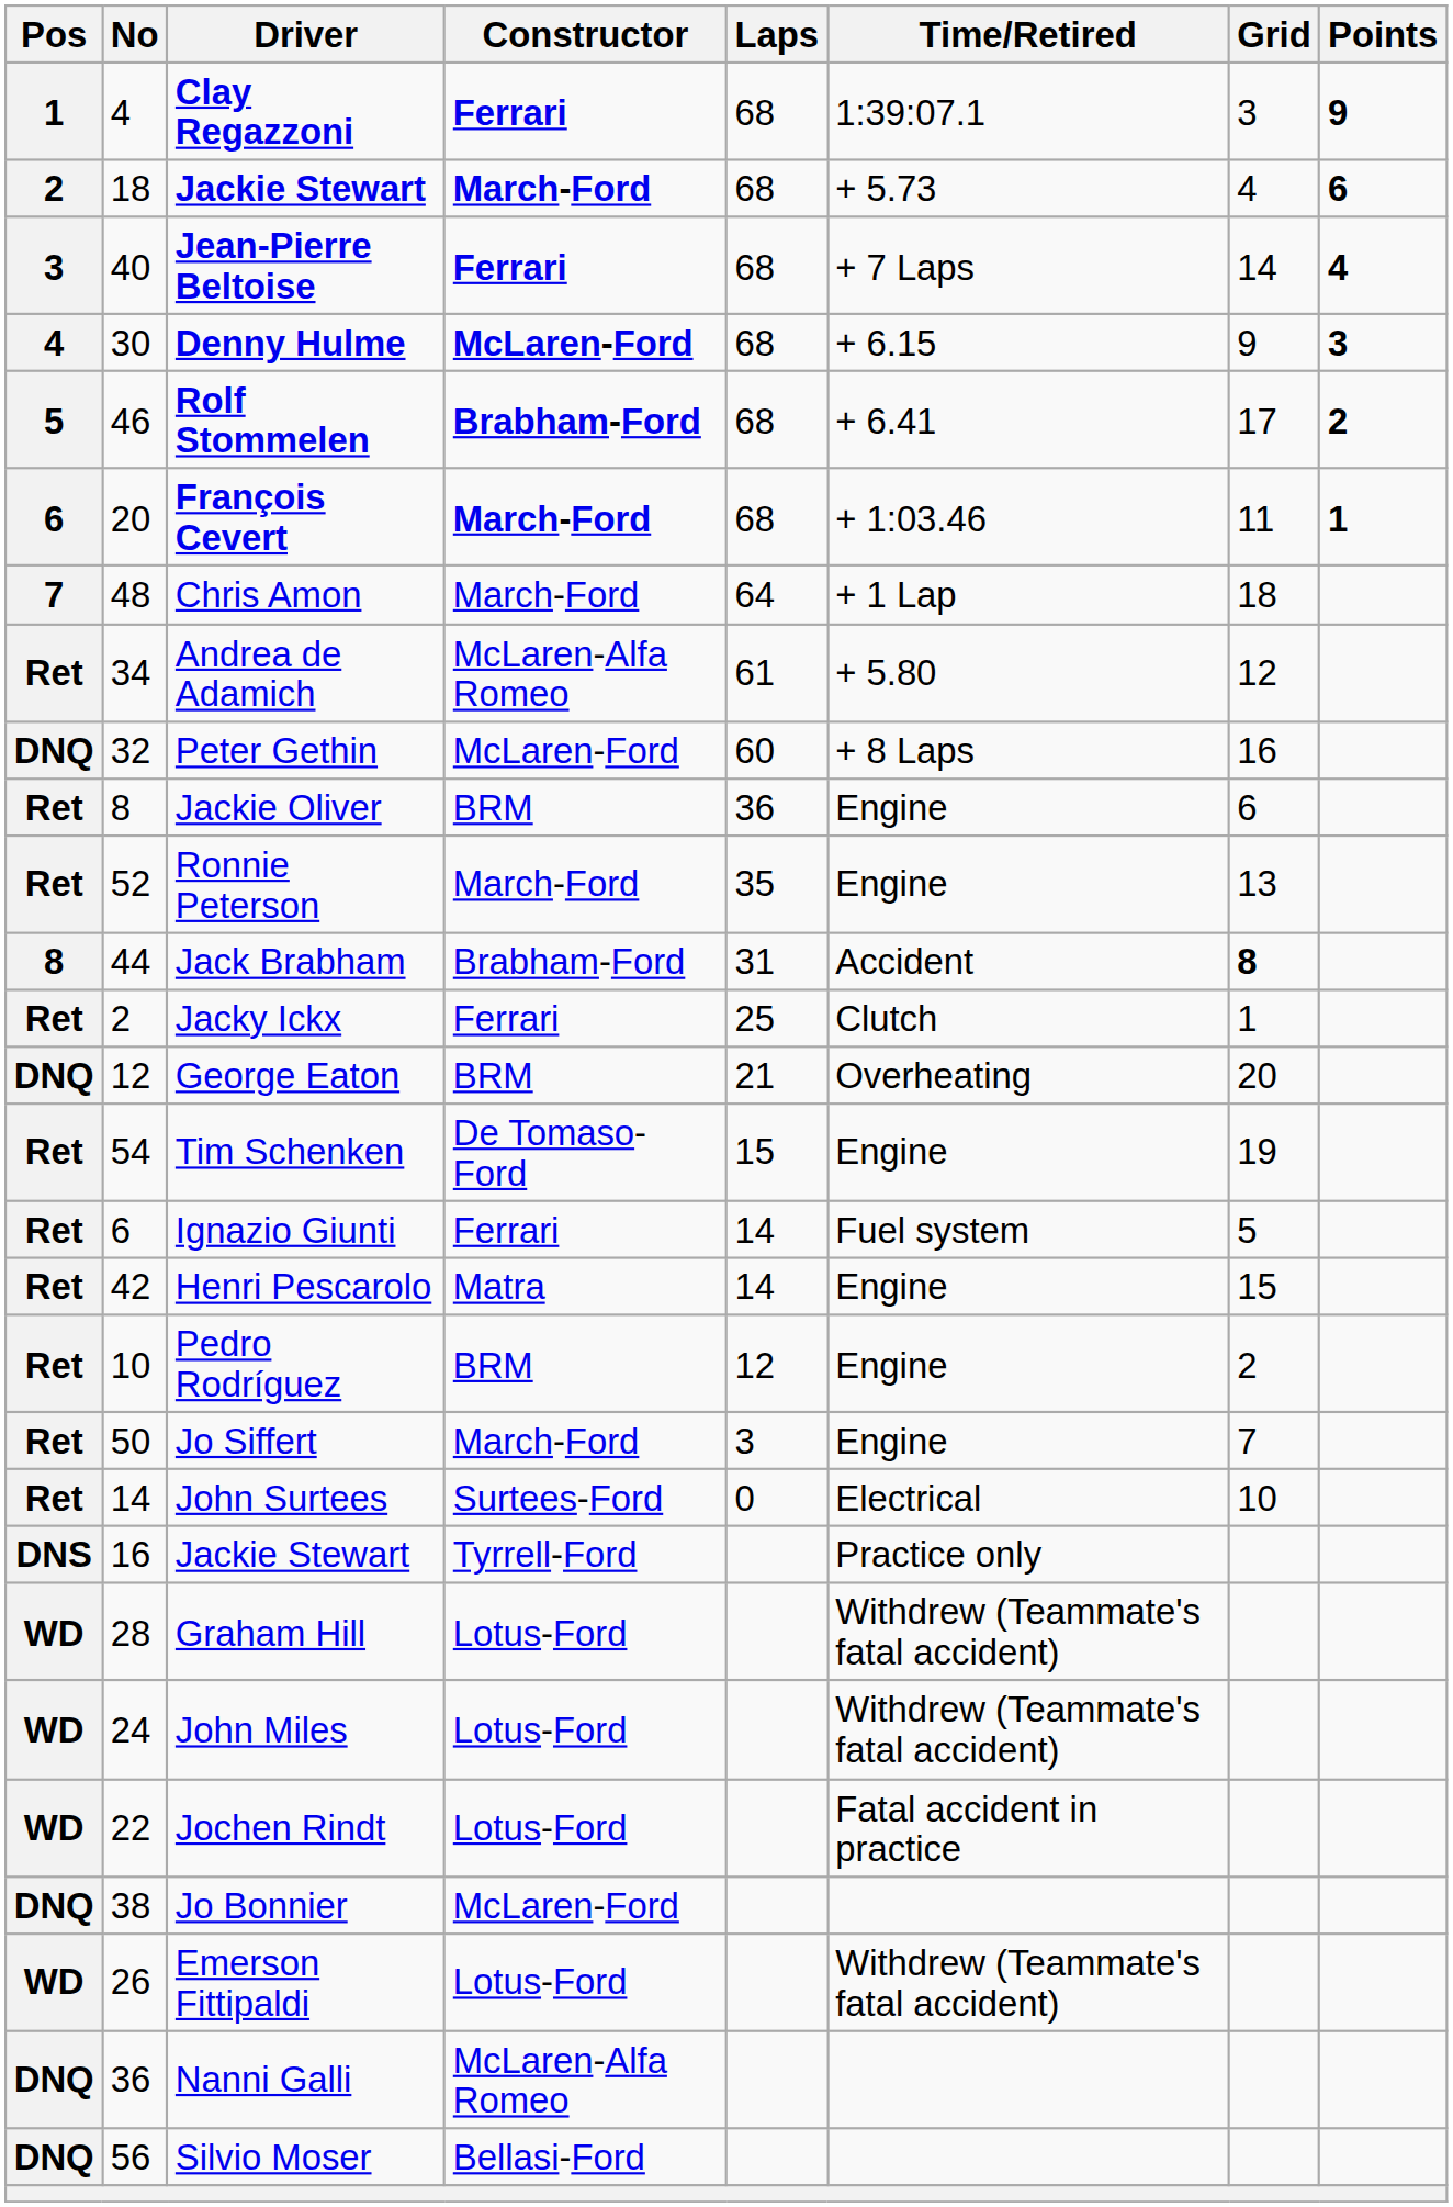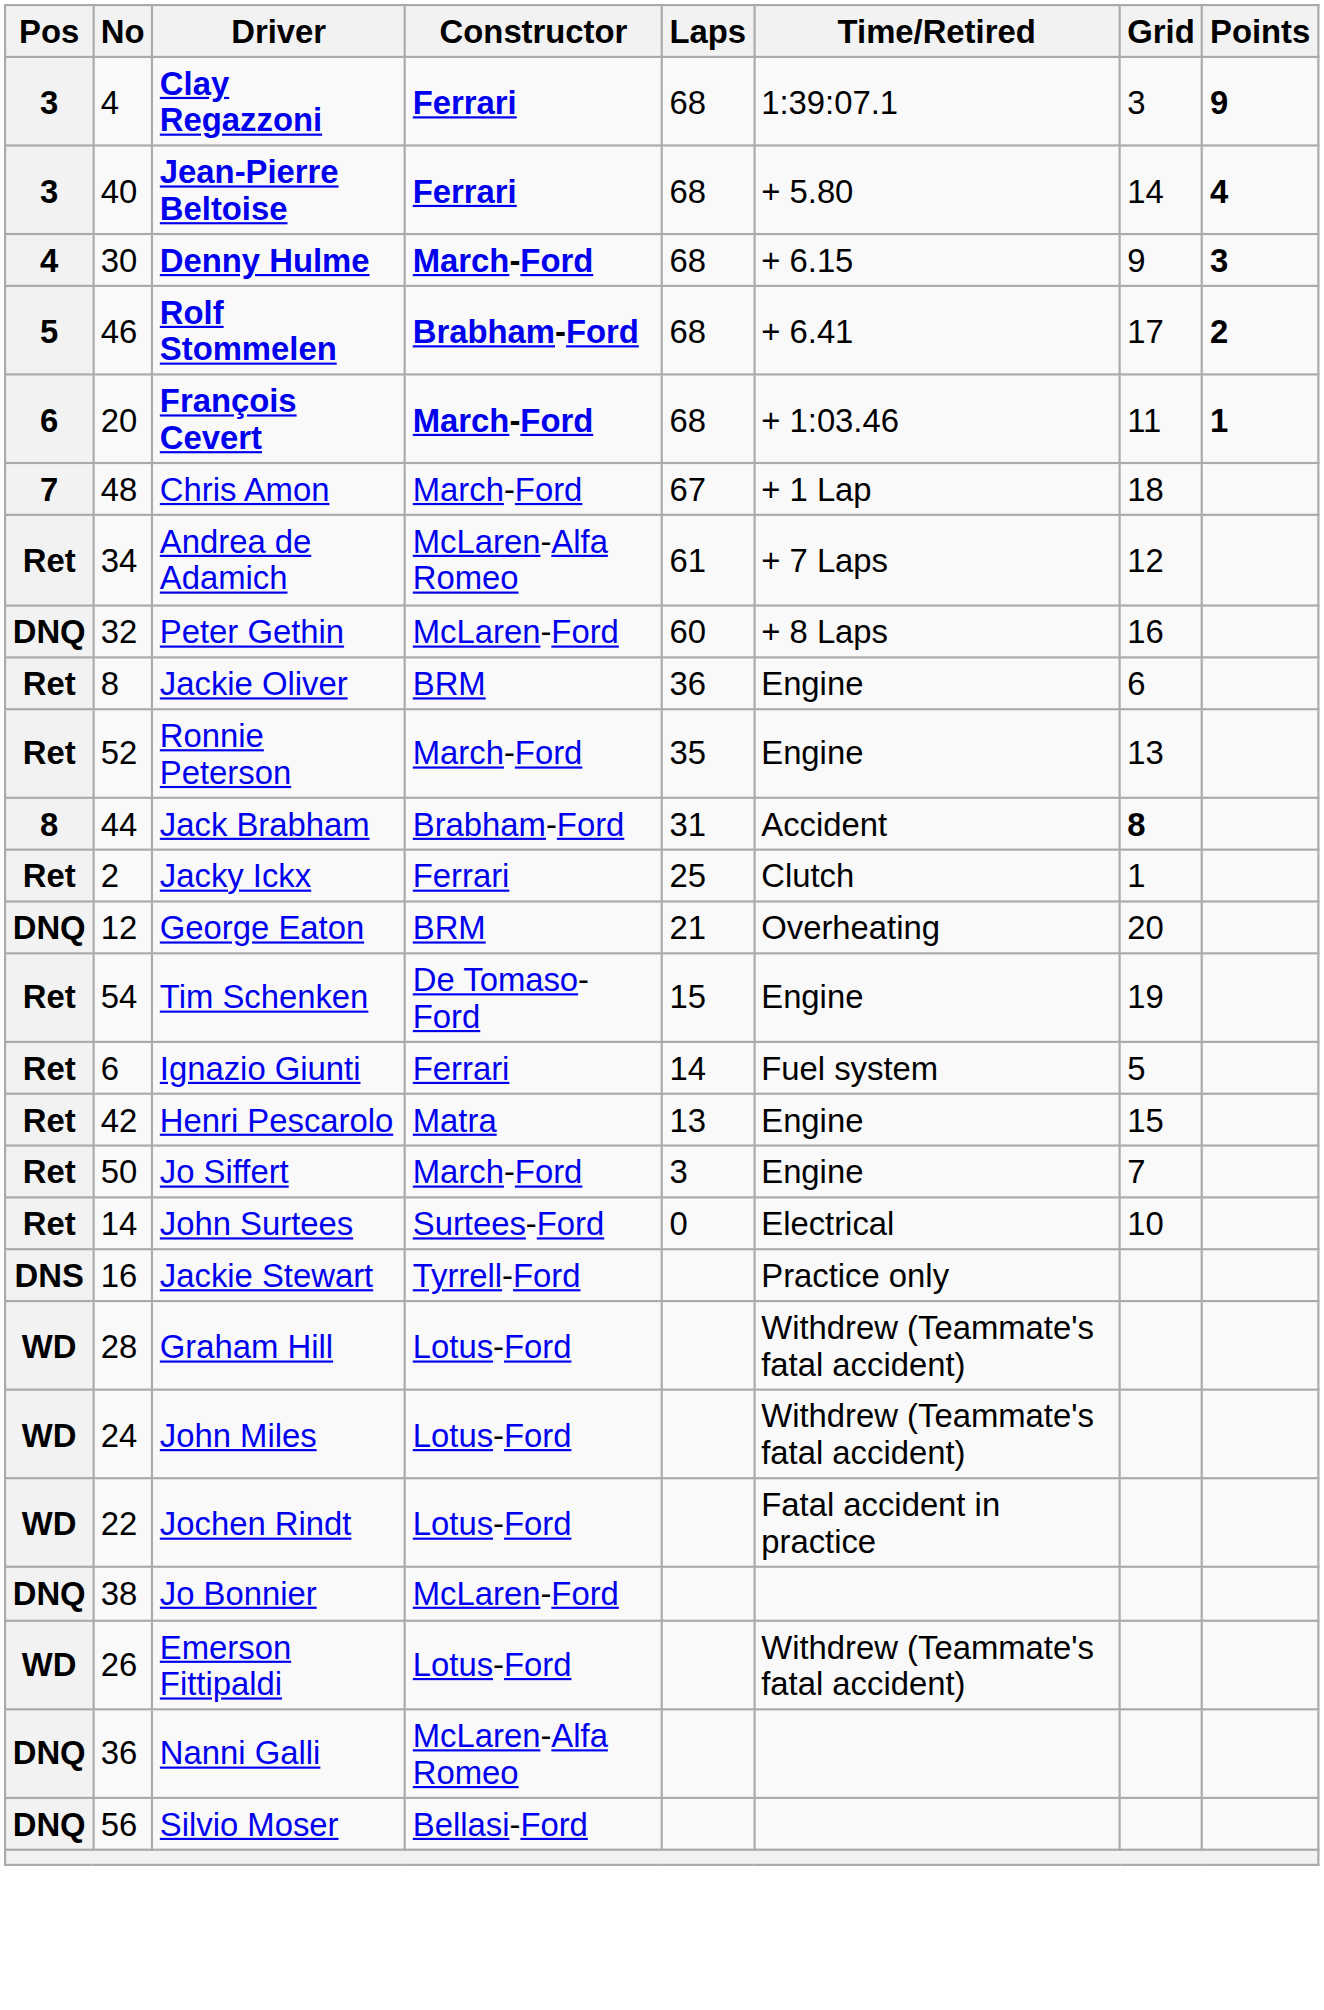Clay Regazzoni | Pos: 1 -> 3
- row: 2 | 18 | Jackie Stewart | March-Ford | 68 | + 5.73 | 4 | 6
Jean-Pierre Beltoise | Time/Retired: + 7 Laps -> + 5.80
Denny Hulme | Constructor: McLaren-Ford -> March-Ford
Chris Amon | Laps: 64 -> 67
Andrea de Adamich | Time/Retired: + 5.80 -> + 7 Laps
Henri Pescarolo | Laps: 14 -> 13
- row: Ret | 10 | Pedro Rodríguez | BRM | 12 | Engine | 2
